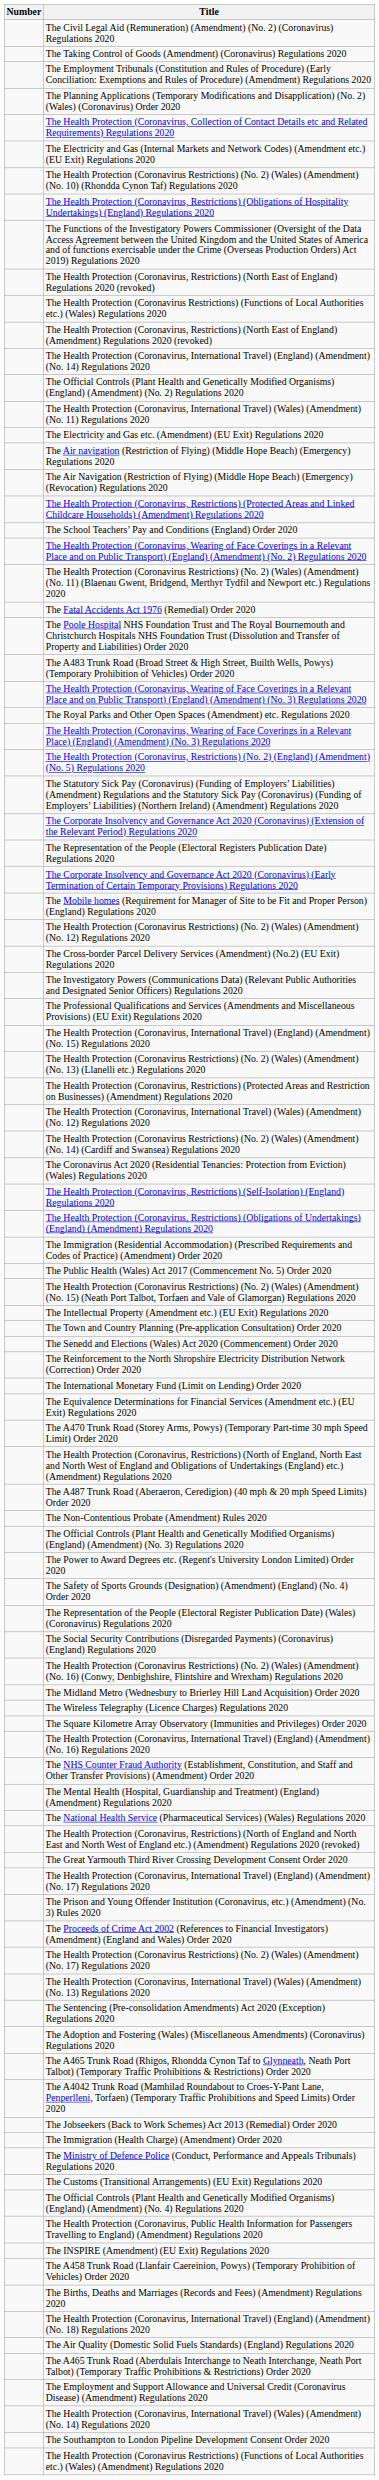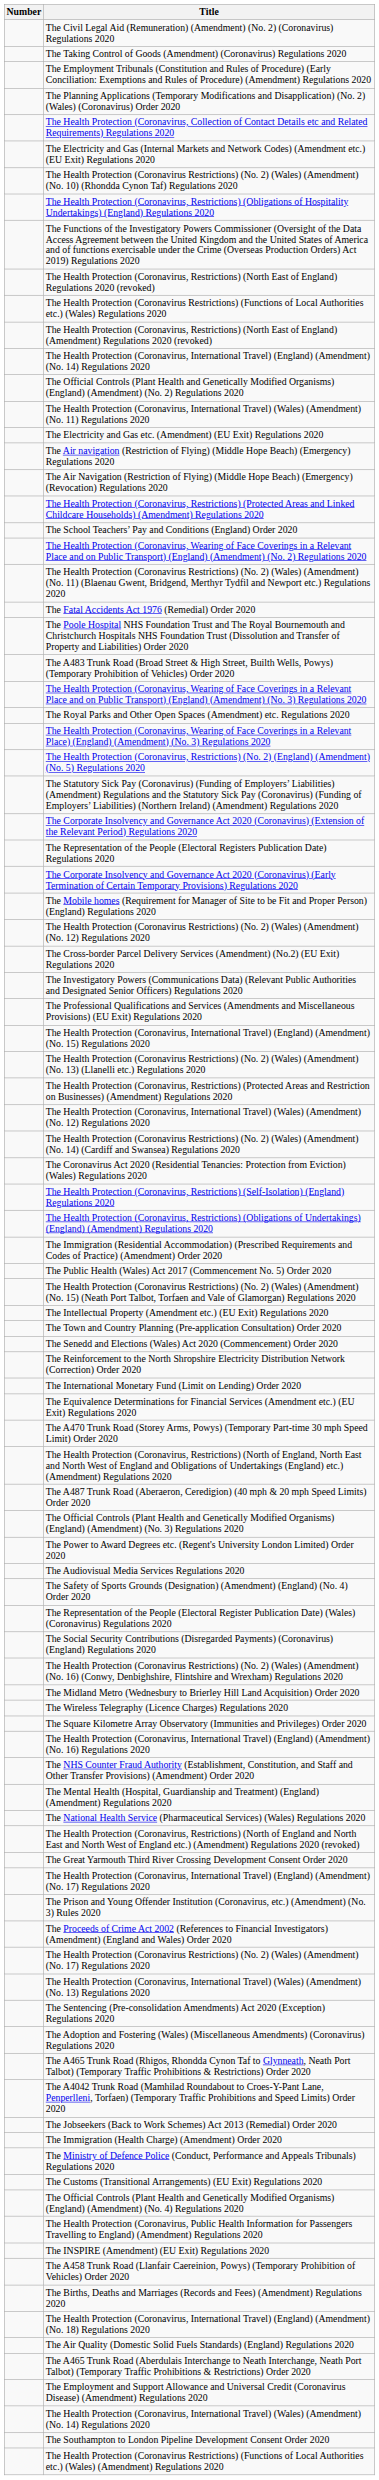- row: The Non-Contentious Probate (Amendment) Rules 2020
+ row: The Audiovisual Media Services Regulations 2020
